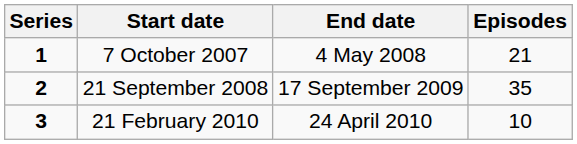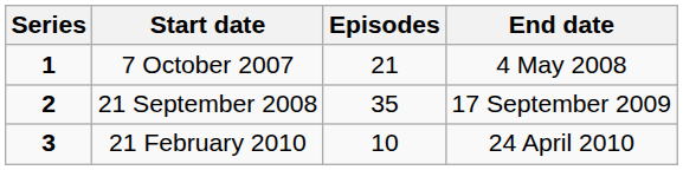columns swapped: End date <-> Episodes
